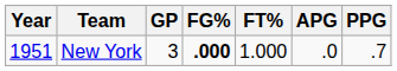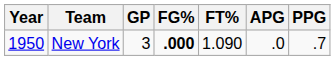New York | Year: 1951 -> 1950
New York | FT%: 1.000 -> 1.090
